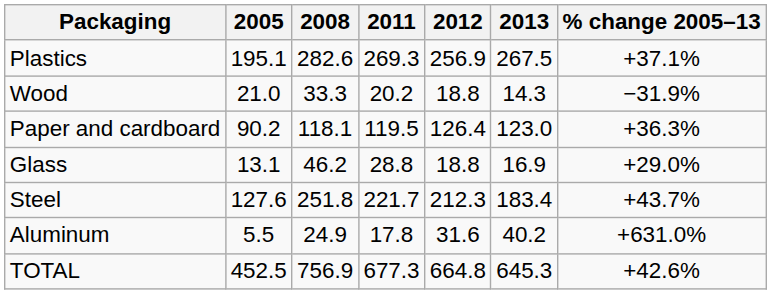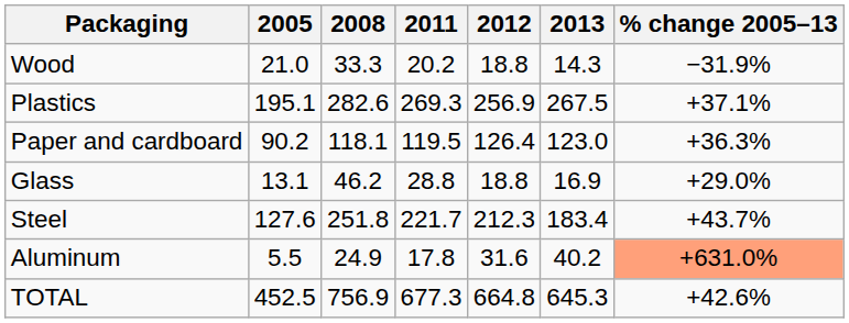rows swapped: Plastics <-> Wood
Aluminum | % change 2005–13: no background -> lightsalmon background
